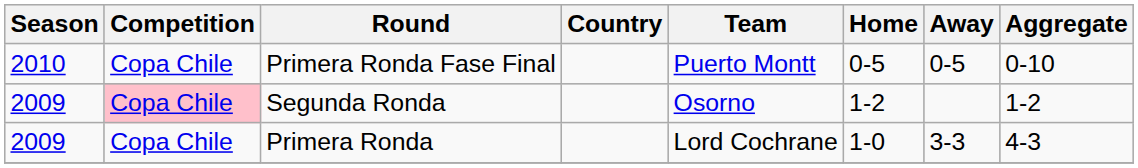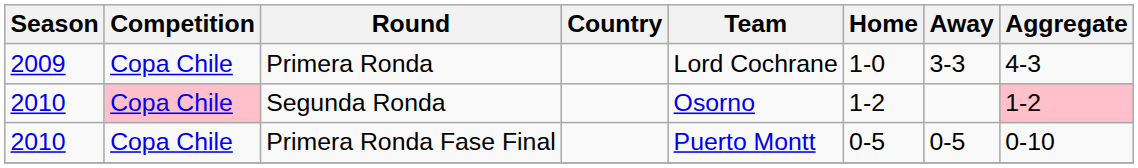rows swapped: Primera Ronda <-> Primera Ronda Fase Final
Segunda Ronda | Season: 2009 -> 2010
Segunda Ronda | Aggregate: no background -> pink background
